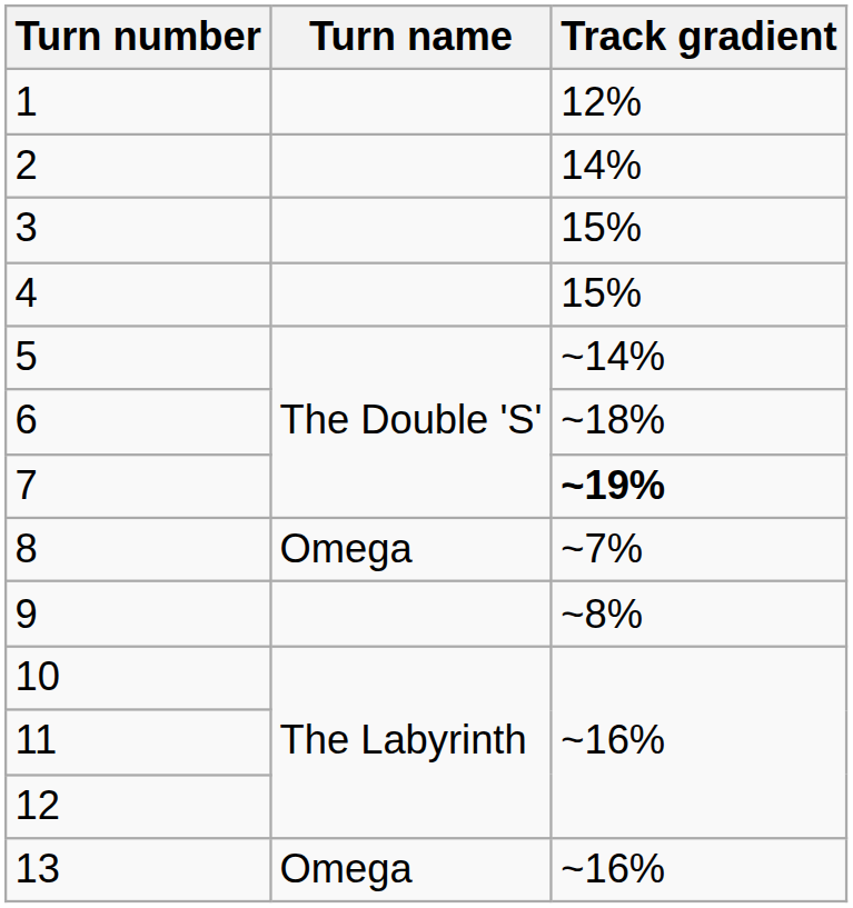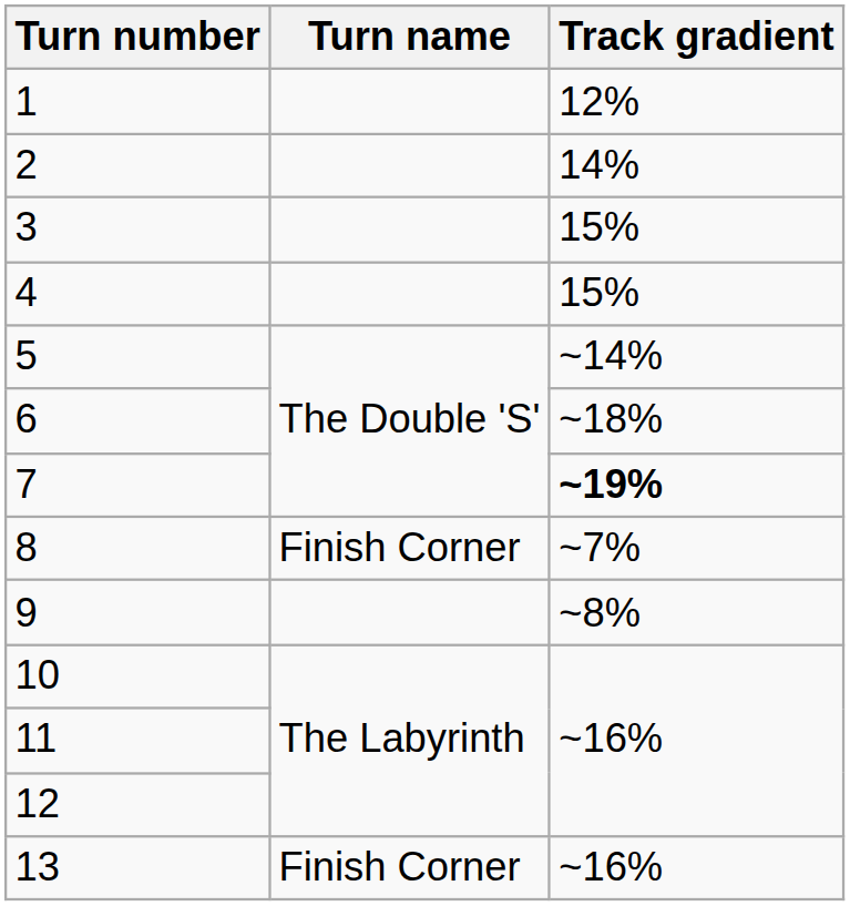8 | Turn name: Omega -> Finish Corner
13 | Turn name: Omega -> Finish Corner
